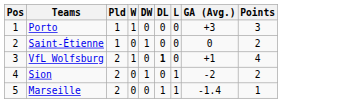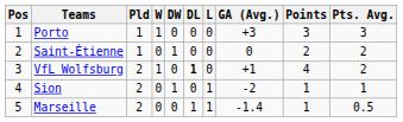+ column: Pts. Avg. | 3 | 2 | 2 | 1 | 0.5
Sion | Points: 2 -> 1
